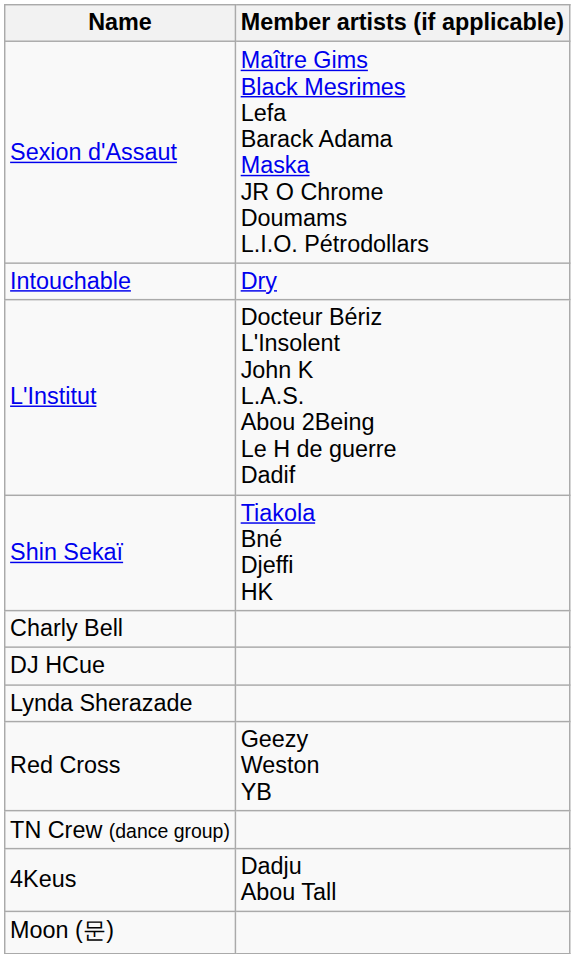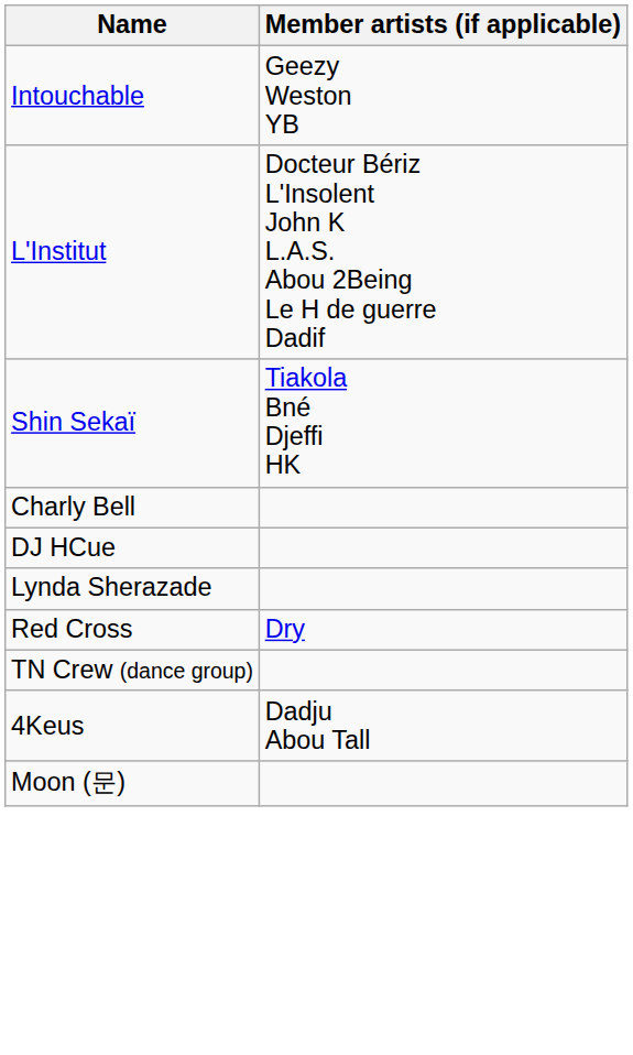- row: Sexion d'Assaut | Maître Gims Black Mesrimes Lefa Barack Adama Maska JR O Chrome Doumams L.I.O. Pétrodollars
Intouchable | Member artists (if applicable): Dry -> Geezy Weston YB
Red Cross | Member artists (if applicable): Geezy Weston YB -> Dry
